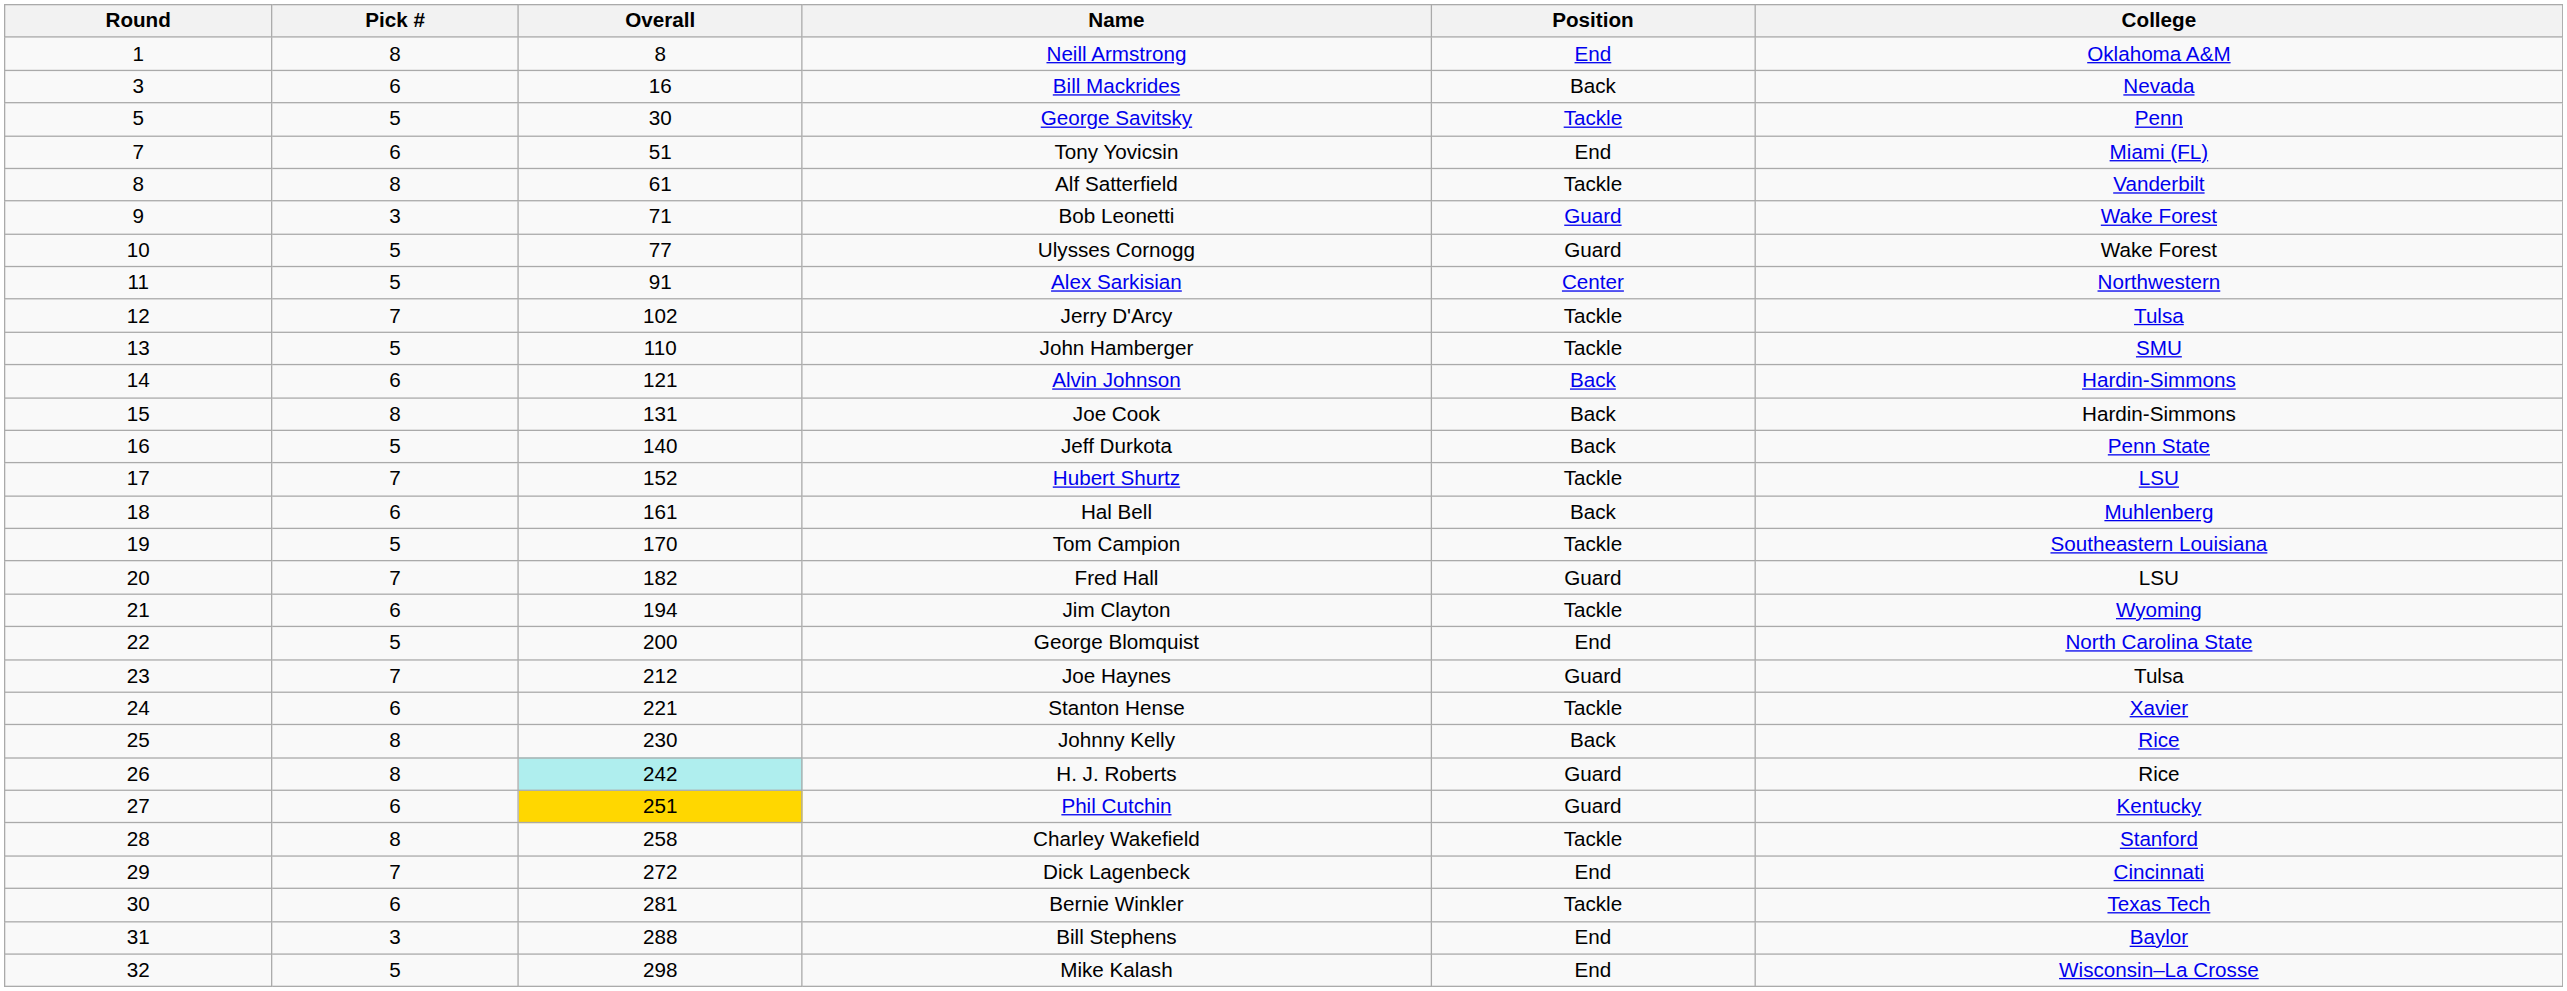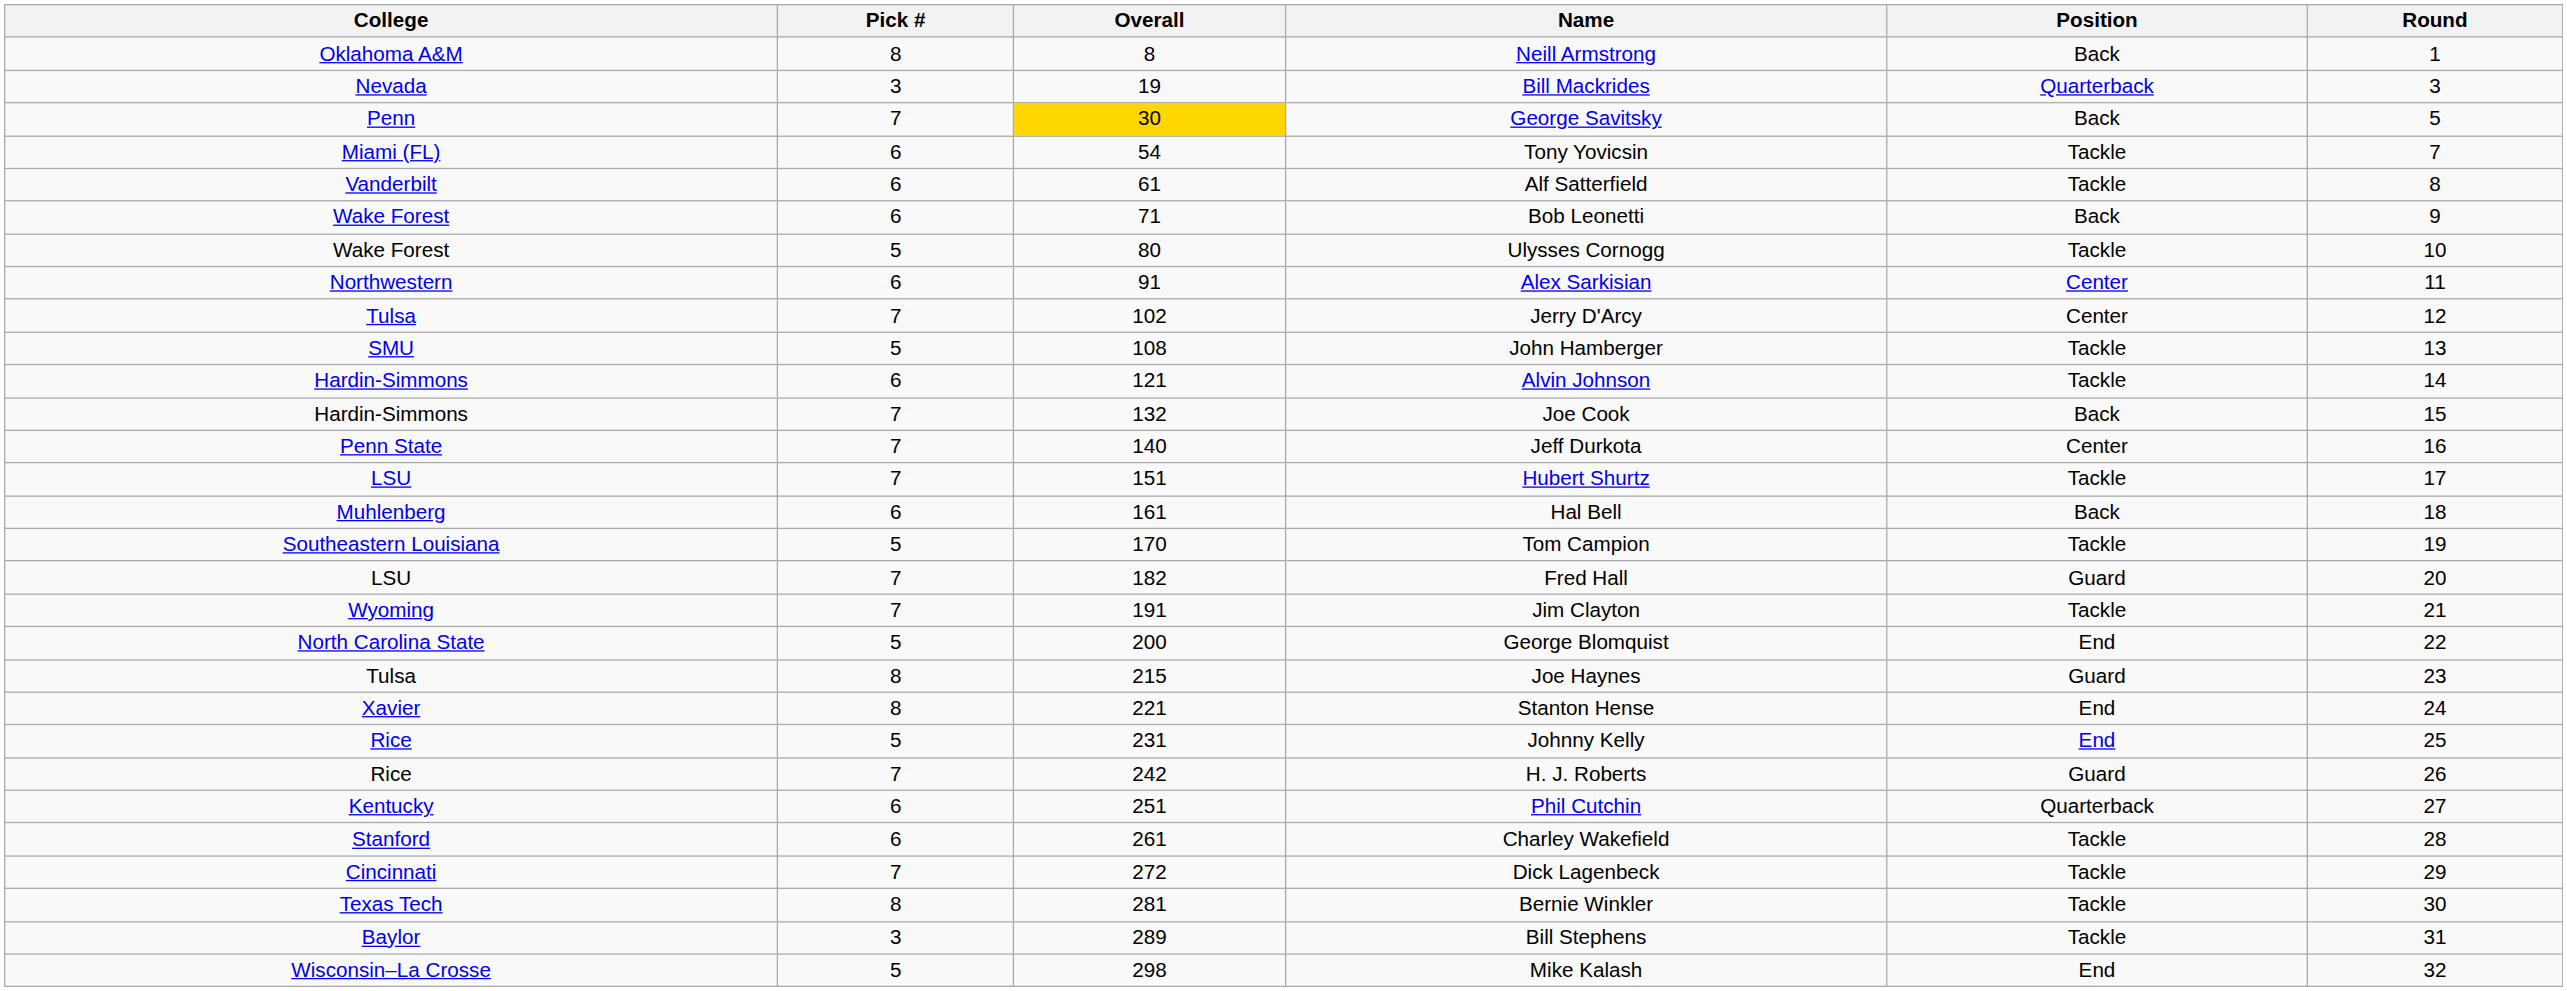columns swapped: Round <-> College
Neill Armstrong | Position: End -> Back
Bill Mackrides | Pick #: 6 -> 3
Bill Mackrides | Overall: 16 -> 19
Bill Mackrides | Position: Back -> Quarterback
George Savitsky | Pick #: 5 -> 7
George Savitsky | Overall: no background -> gold background
George Savitsky | Position: Tackle -> Back
Tony Yovicsin | Overall: 51 -> 54
Tony Yovicsin | Position: End -> Tackle
Alf Satterfield | Pick #: 8 -> 6
Bob Leonetti | Pick #: 3 -> 6
Bob Leonetti | Position: Guard -> Back
Ulysses Cornogg | Overall: 77 -> 80
Ulysses Cornogg | Position: Guard -> Tackle
Alex Sarkisian | Pick #: 5 -> 6
Jerry D'Arcy | Position: Tackle -> Center
John Hamberger | Overall: 110 -> 108
Alvin Johnson | Position: Back -> Tackle
Joe Cook | Pick #: 8 -> 7
Joe Cook | Overall: 131 -> 132
Jeff Durkota | Pick #: 5 -> 7
Jeff Durkota | Position: Back -> Center
Hubert Shurtz | Overall: 152 -> 151
Jim Clayton | Pick #: 6 -> 7
Jim Clayton | Overall: 194 -> 191
Joe Haynes | Pick #: 7 -> 8
Joe Haynes | Overall: 212 -> 215
Stanton Hense | Pick #: 6 -> 8
Stanton Hense | Position: Tackle -> End
Johnny Kelly | Pick #: 8 -> 5
Johnny Kelly | Overall: 230 -> 231
Johnny Kelly | Position: Back -> End
H. J. Roberts | Pick #: 8 -> 7
H. J. Roberts | Overall: paleturquoise background -> no background
Phil Cutchin | Overall: gold background -> no background
Phil Cutchin | Position: Guard -> Quarterback
Charley Wakefield | Pick #: 8 -> 6
Charley Wakefield | Overall: 258 -> 261
Dick Lagenbeck | Position: End -> Tackle
Bernie Winkler | Pick #: 6 -> 8
Bill Stephens | Overall: 288 -> 289
Bill Stephens | Position: End -> Tackle
